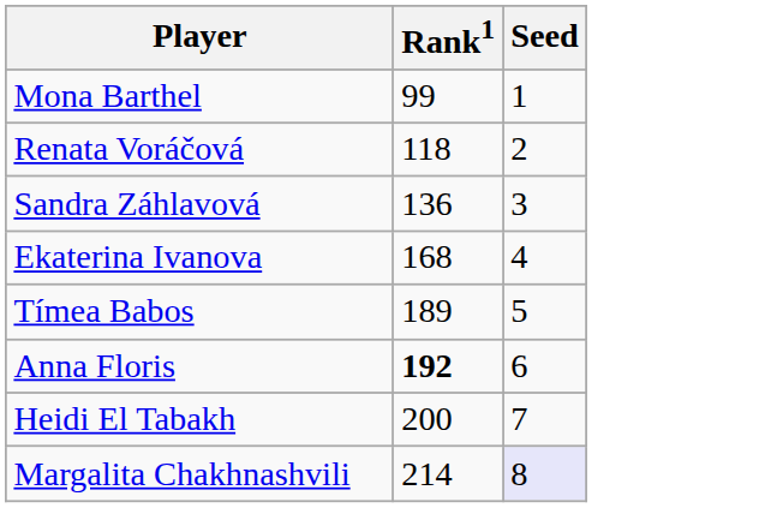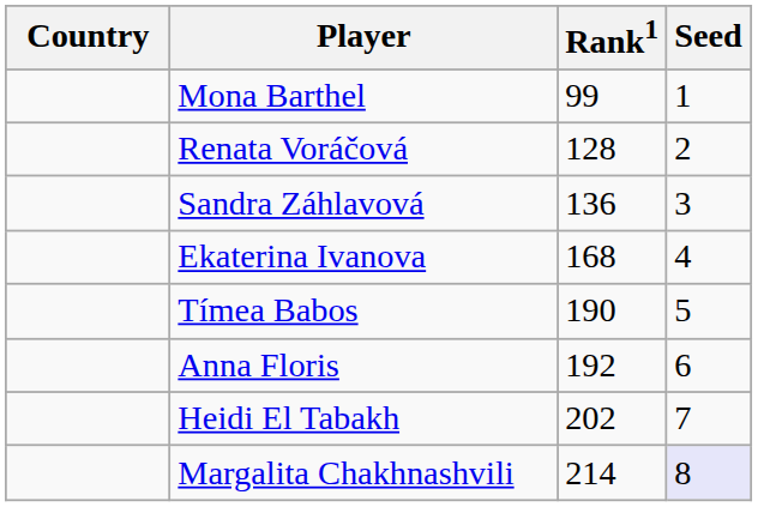+ column: Country
Renata Voráčová | Rank1: 118 -> 128
Tímea Babos | Rank1: 189 -> 190
Anna Floris | Rank1: bold -> normal
Heidi El Tabakh | Rank1: 200 -> 202
